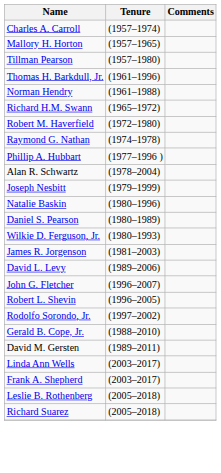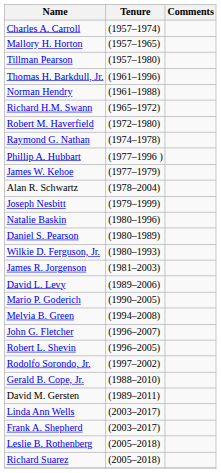+ row: James W. Kehoe | (1977–1979)
+ row: Mario P. Goderich | (1990–2005)
+ row: Melvia B. Green | (1994–2008)
